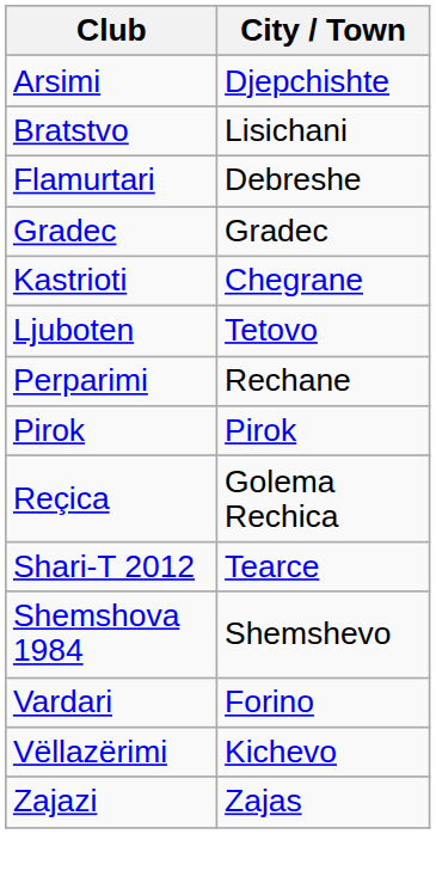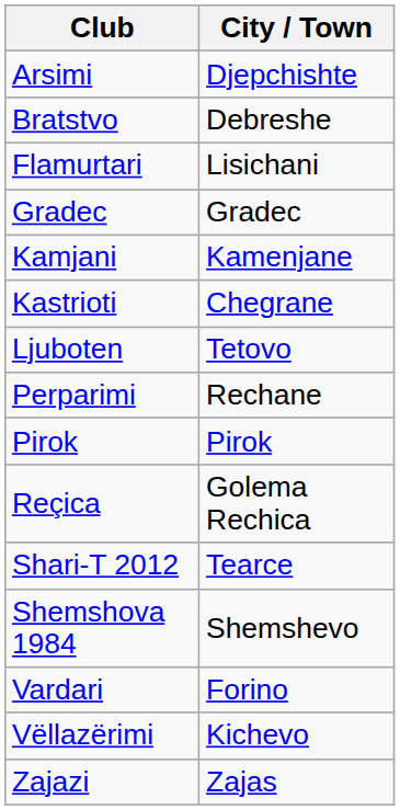Bratstvo | City / Town: Lisichani -> Debreshe
Flamurtari | City / Town: Debreshe -> Lisichani
+ row: Kamjani | Kamenjane
